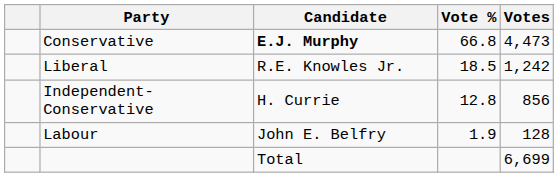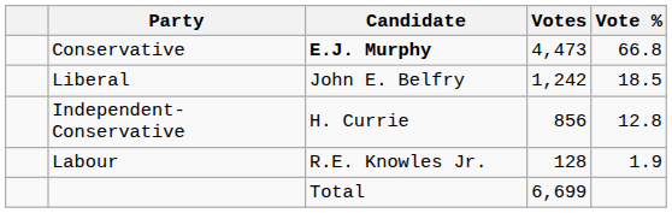columns swapped: Votes <-> Vote %
Liberal | Candidate: R.E. Knowles Jr. -> John E. Belfry
Labour | Candidate: John E. Belfry -> R.E. Knowles Jr.
